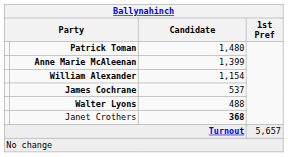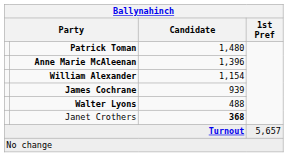Anne Marie McAleenan | Candidate: 1,399 -> 1,396
James Cochrane | Candidate: 537 -> 939
